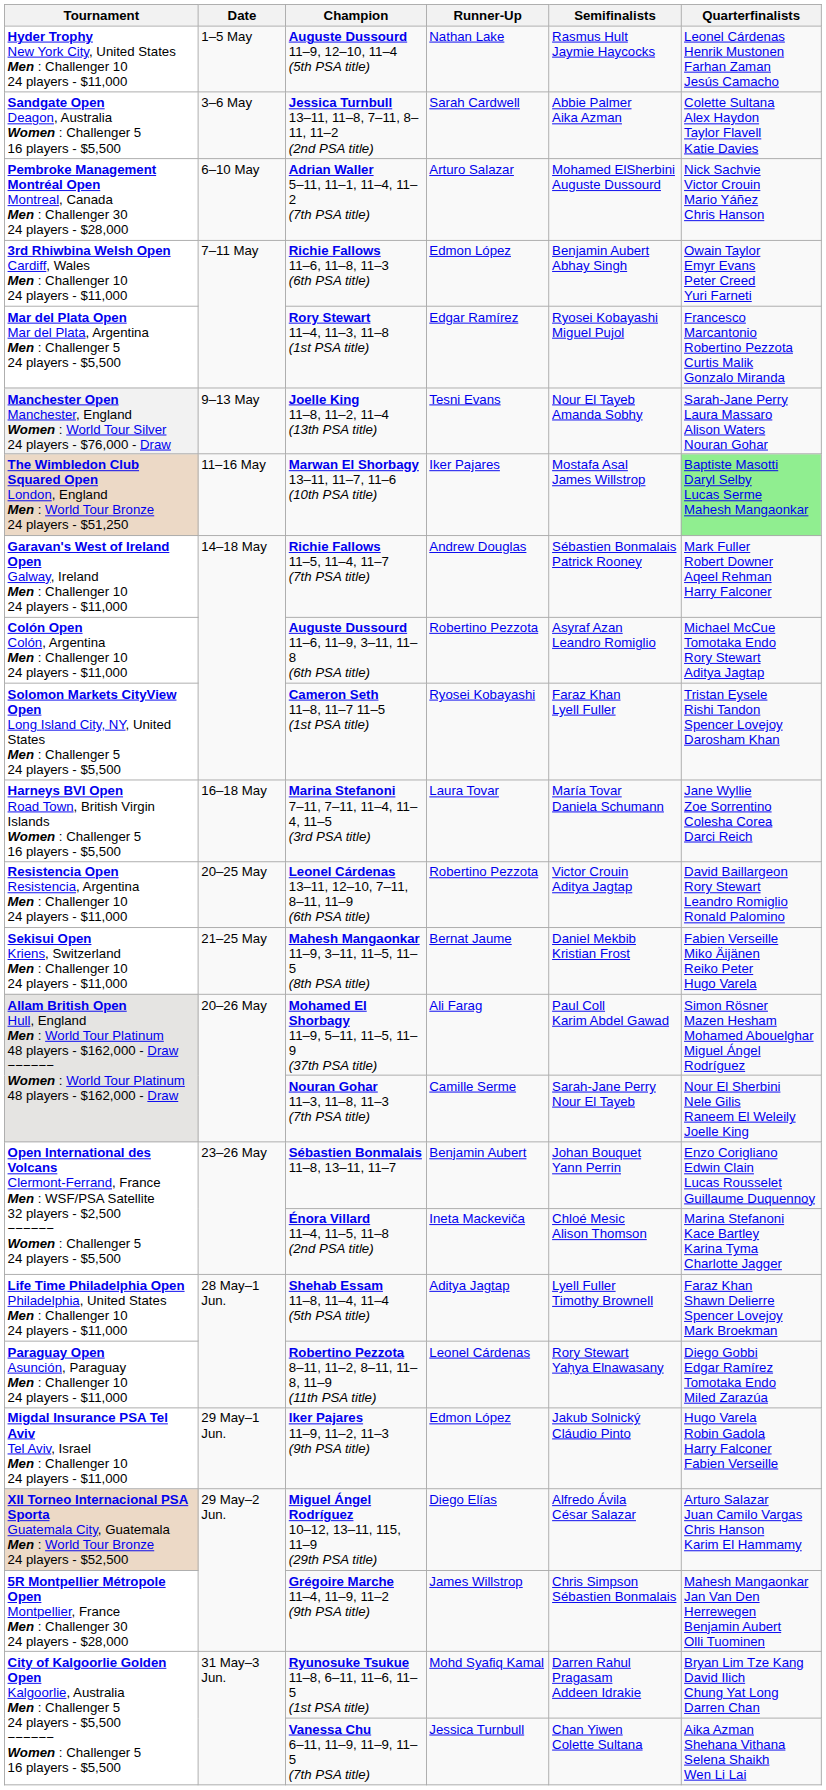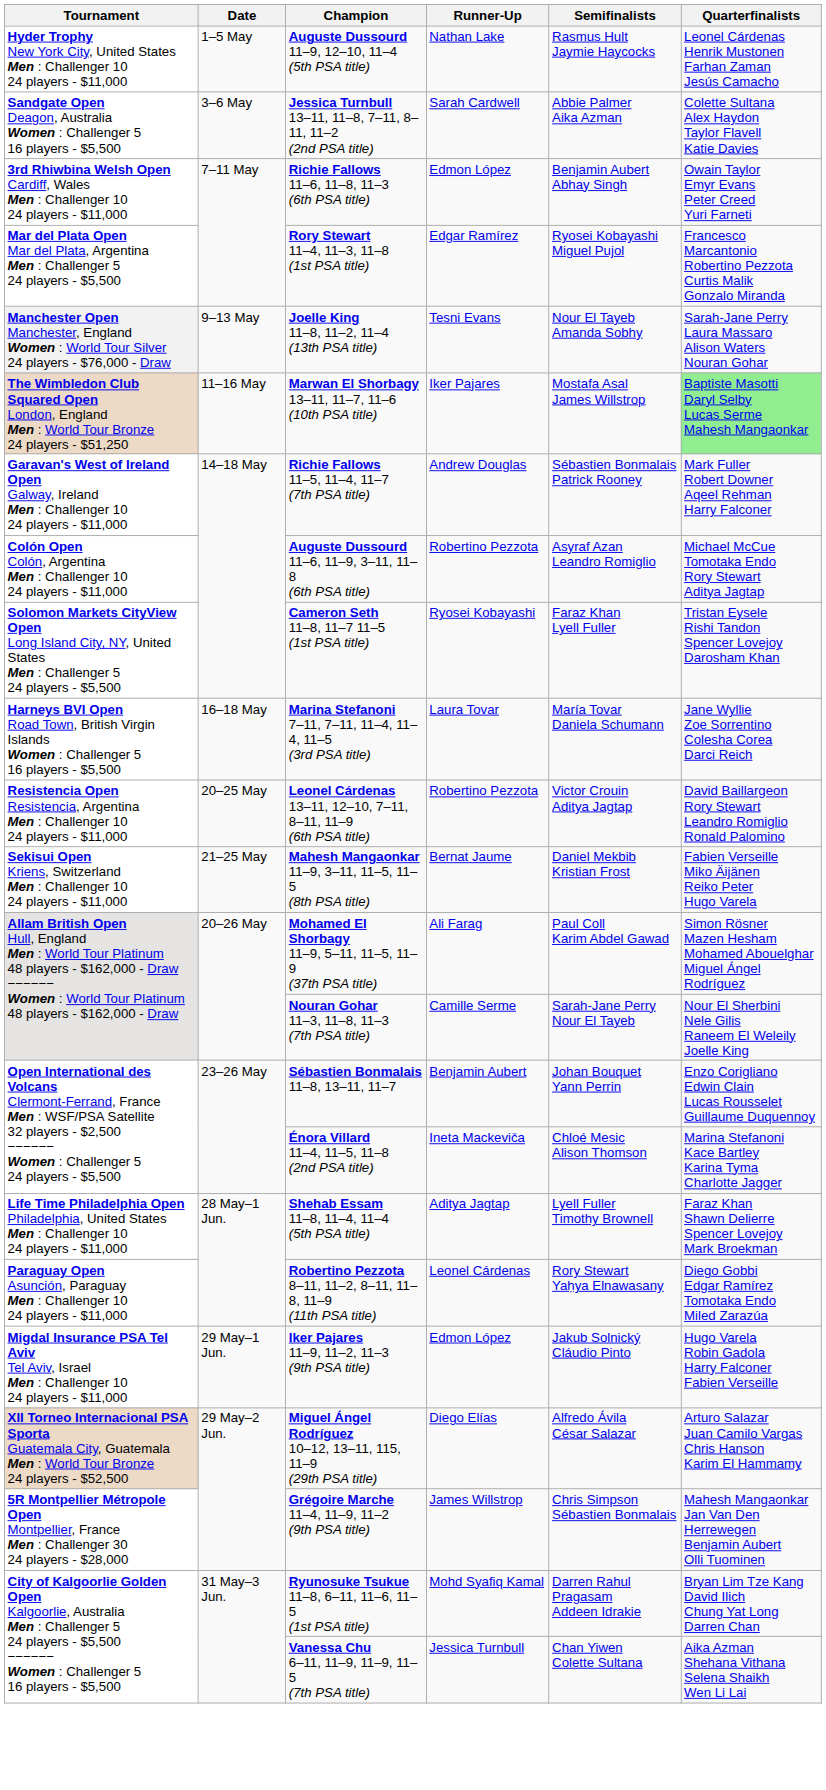- row: Pembroke Management Montréal Open Montreal, Canada Men : Challenger 30 24 players - $28,000 | 6–10 May | Adrian Waller 5–11, 11–1, 11–4, 11–2 (7th PSA title) | Arturo Salazar | Mohamed ElSherbini Auguste Dussourd | Nick Sachvie Victor Crouin Mario Yáñez Chris Hanson
